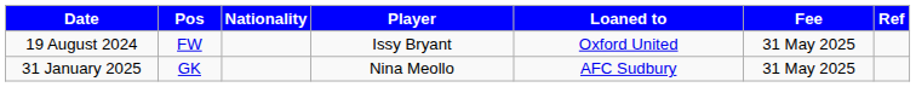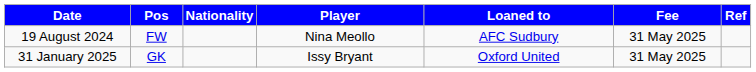19 August 2024 | Player: Issy Bryant -> Nina Meollo
19 August 2024 | Loaned to: Oxford United -> AFC Sudbury
31 January 2025 | Player: Nina Meollo -> Issy Bryant
31 January 2025 | Loaned to: AFC Sudbury -> Oxford United
